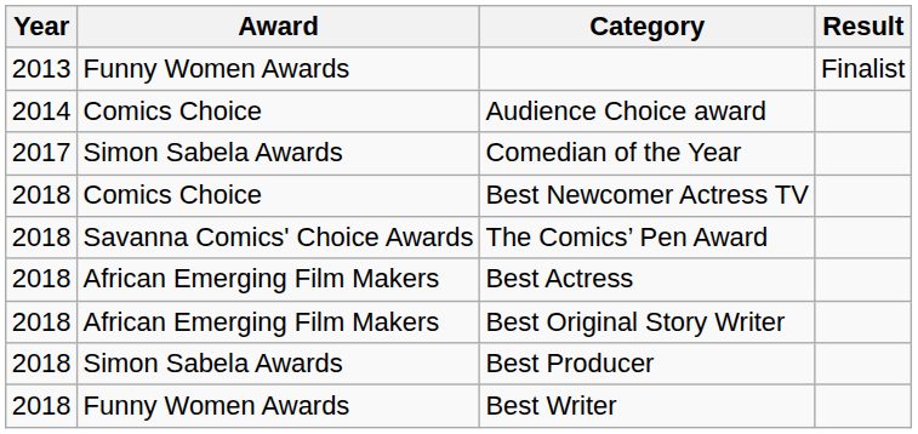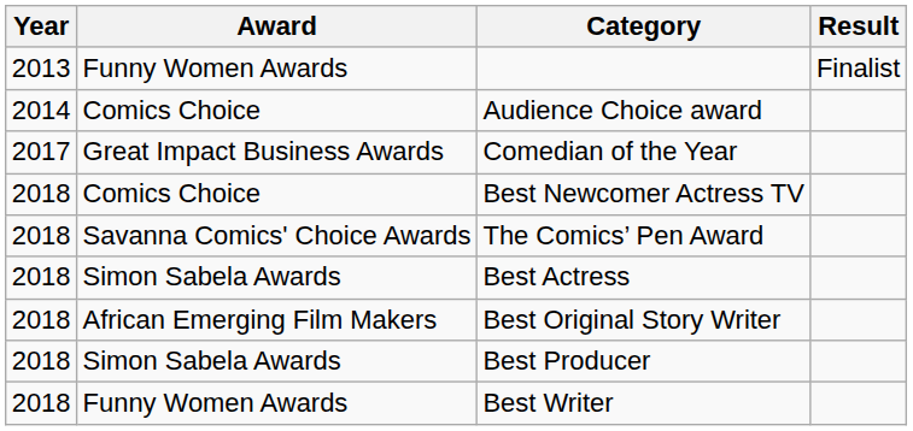Comedian of the Year | Award: Simon Sabela Awards -> Great Impact Business Awards
Best Actress | Award: African Emerging Film Makers -> Simon Sabela Awards
